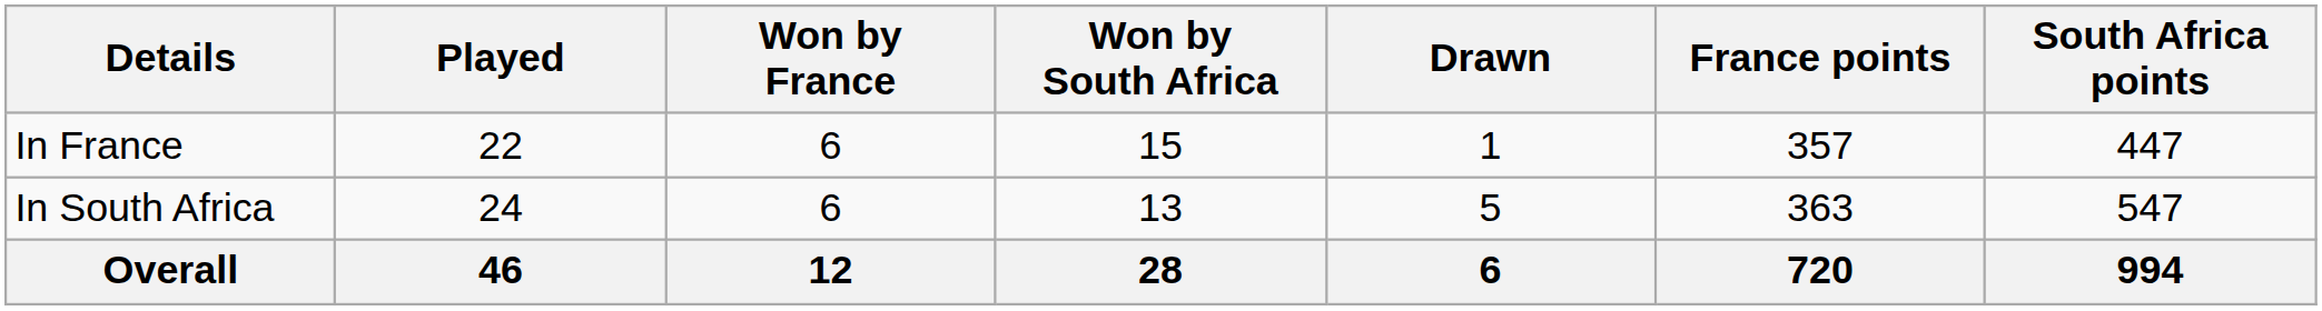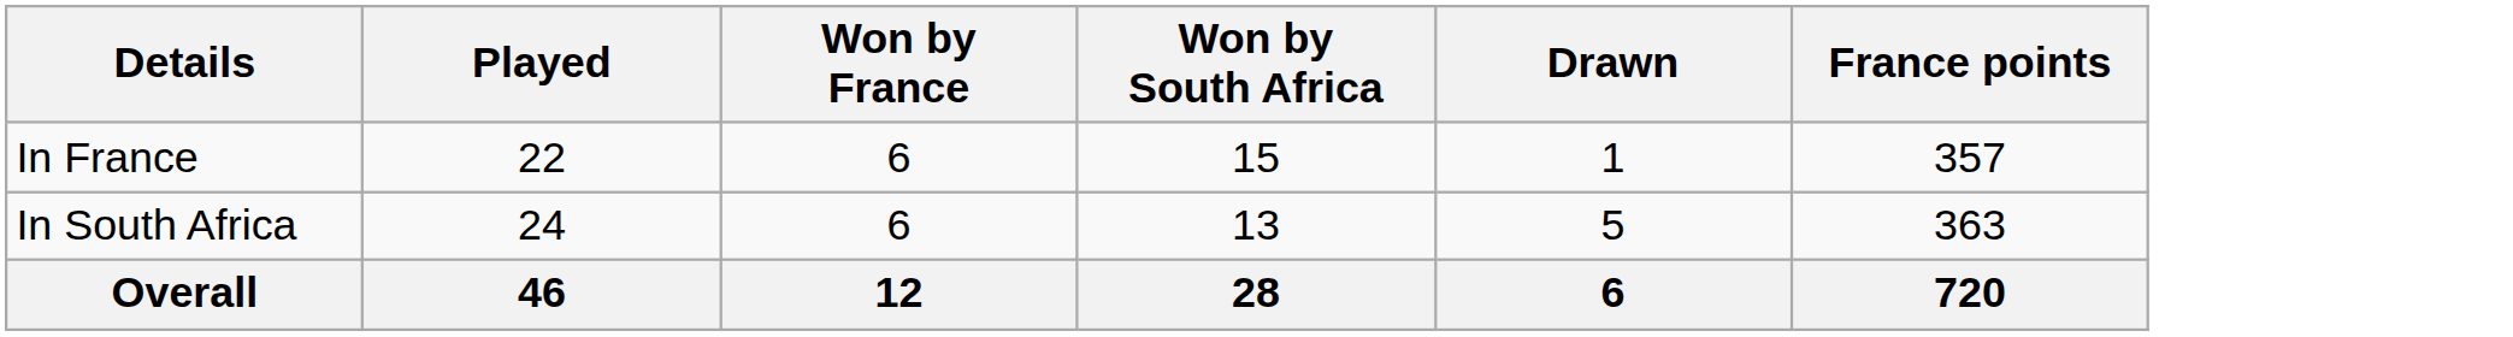- column: South Africa points | 447 | 547 | 994
